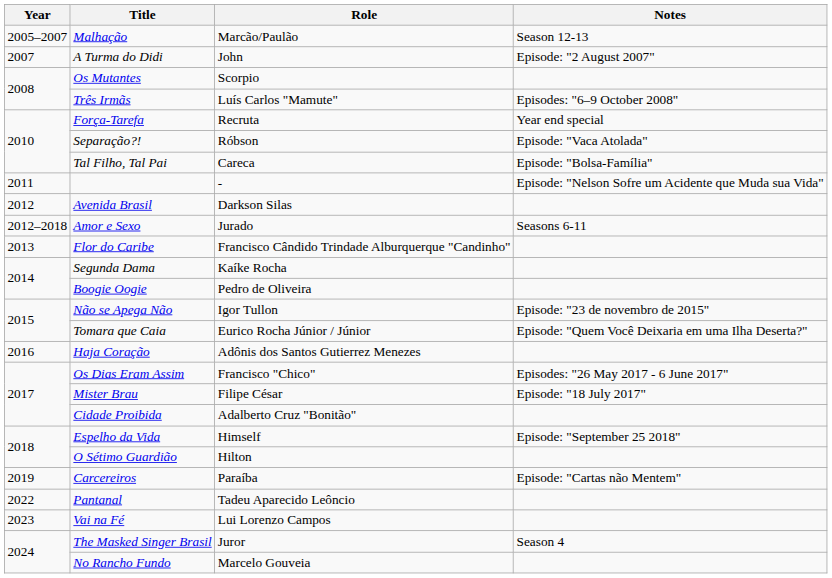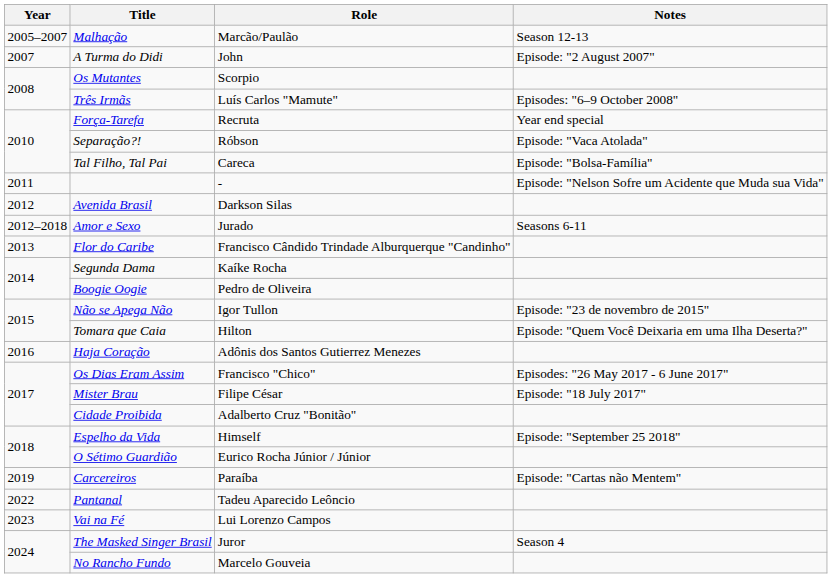Tomara que Caia | Role: Eurico Rocha Júnior / Júnior -> Hilton
O Sétimo Guardião | Role: Hilton -> Eurico Rocha Júnior / Júnior
